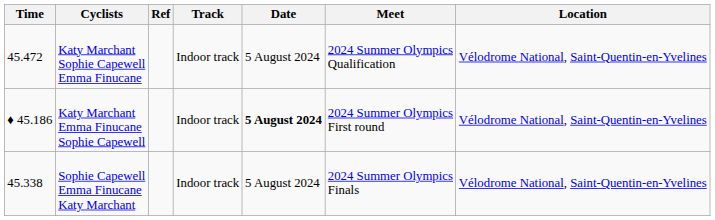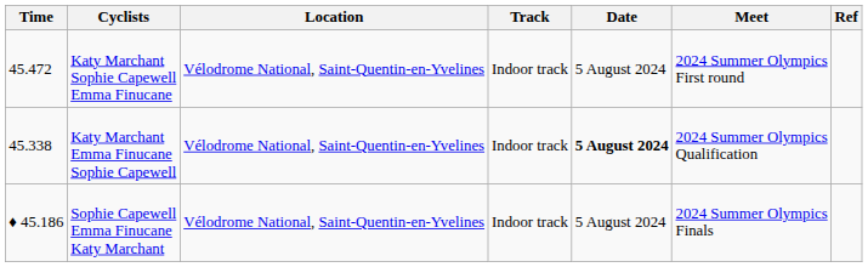columns swapped: Location <-> Ref
Katy Marchant Sophie Capewell Emma Finucane | Meet: 2024 Summer Olympics Qualification -> 2024 Summer Olympics First round
Katy Marchant Emma Finucane Sophie Capewell | Time: ♦ 45.186 -> 45.338
Katy Marchant Emma Finucane Sophie Capewell | Meet: 2024 Summer Olympics First round -> 2024 Summer Olympics Qualification
Sophie Capewell Emma Finucane Katy Marchant | Time: 45.338 -> ♦ 45.186
